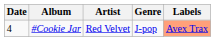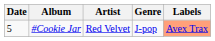#Cookie Jar | Date: 4 -> 5
